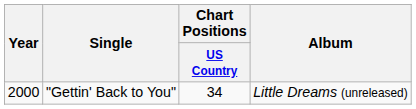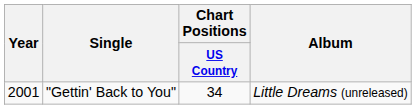"Gettin' Back to You" | Year: 2000 -> 2001
